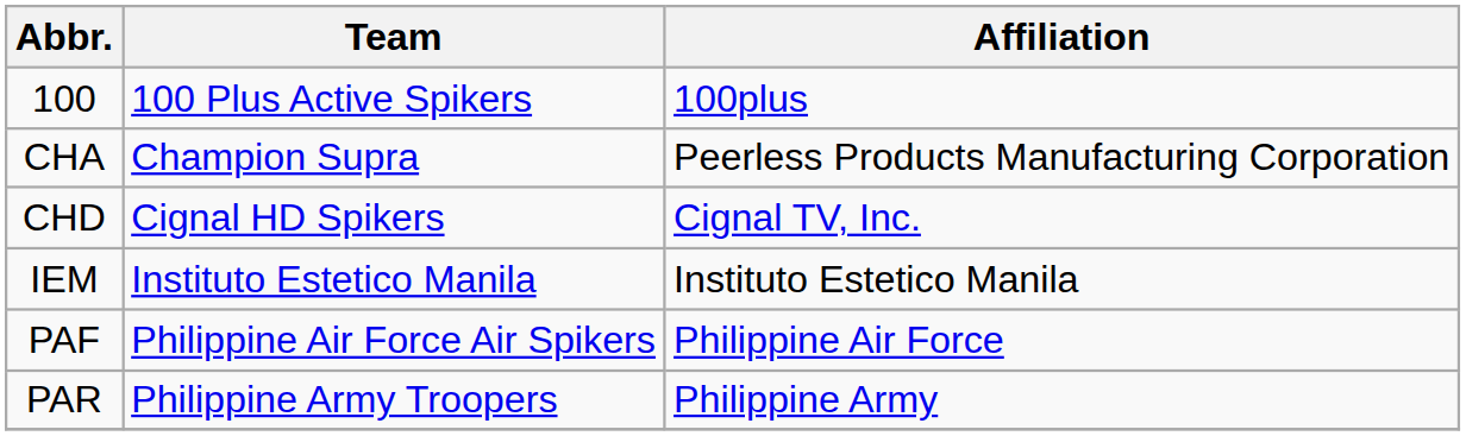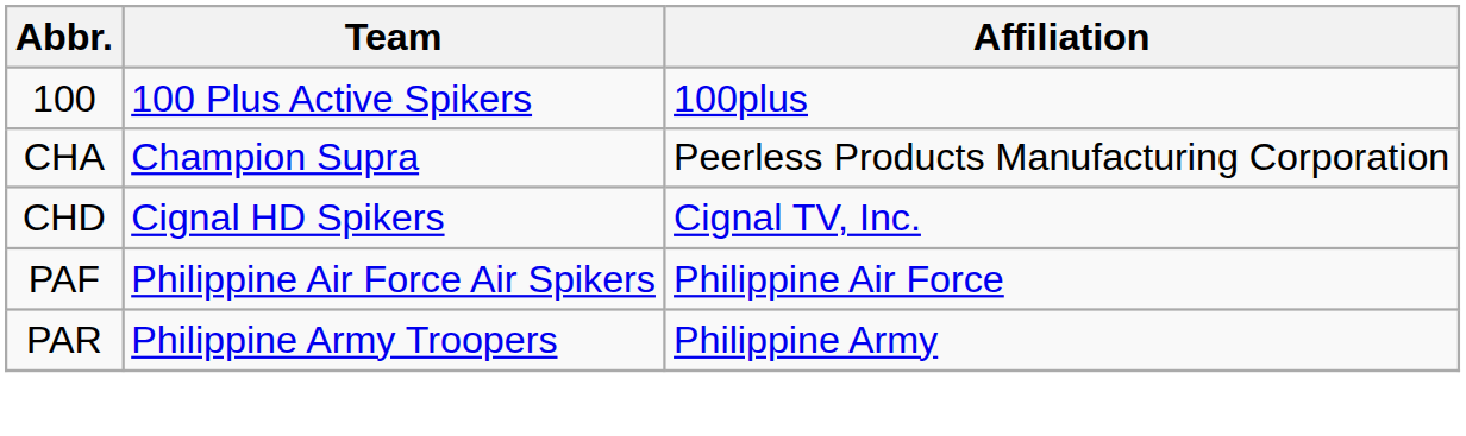- row: IEM | Instituto Estetico Manila | Instituto Estetico Manila
